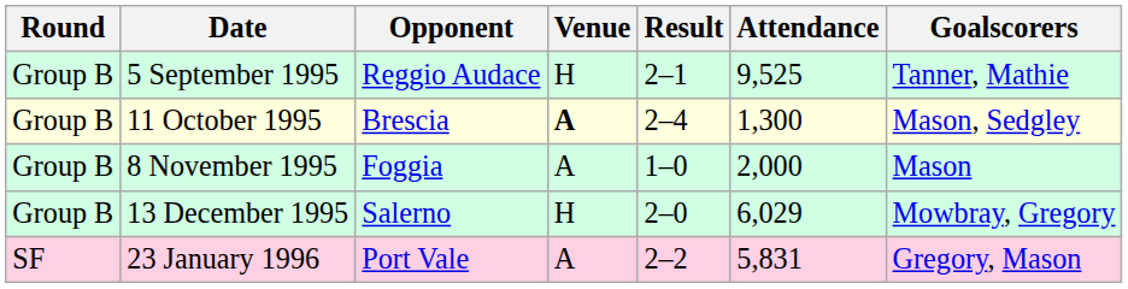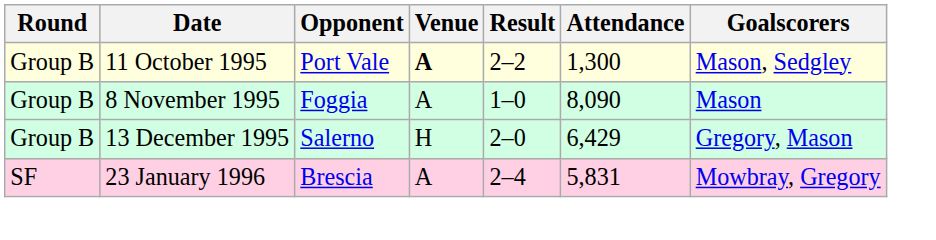- row: Group B | 5 September 1995 | Reggio Audace | H | 2–1 | 9,525 | Tanner, Mathie
11 October 1995 | Opponent: Brescia -> Port Vale
11 October 1995 | Result: 2–4 -> 2–2
8 November 1995 | Attendance: 2,000 -> 8,090
13 December 1995 | Attendance: 6,029 -> 6,429
13 December 1995 | Goalscorers: Mowbray, Gregory -> Gregory, Mason
23 January 1996 | Opponent: Port Vale -> Brescia
23 January 1996 | Result: 2–2 -> 2–4
23 January 1996 | Goalscorers: Gregory, Mason -> Mowbray, Gregory
